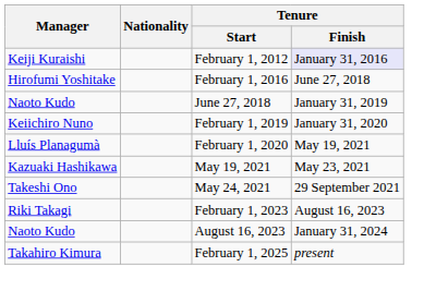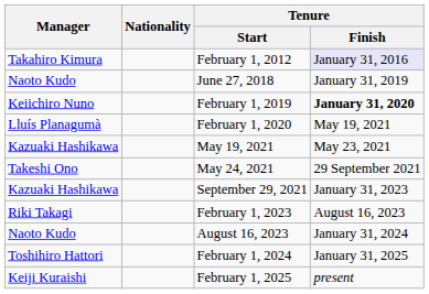February 1, 2012 | Manager: Keiji Kuraishi -> Takahiro Kimura
- row: Hirofumi Yoshitake | February 1, 2016 | June 27, 2018
February 1, 2019 | Tenure / Finish: normal -> bold
+ row: Kazuaki Hashikawa | September 29, 2021 | January 31, 2023
+ row: Toshihiro Hattori | February 1, 2024 | January 31, 2025
February 1, 2025 | Manager: Takahiro Kimura -> Keiji Kuraishi
